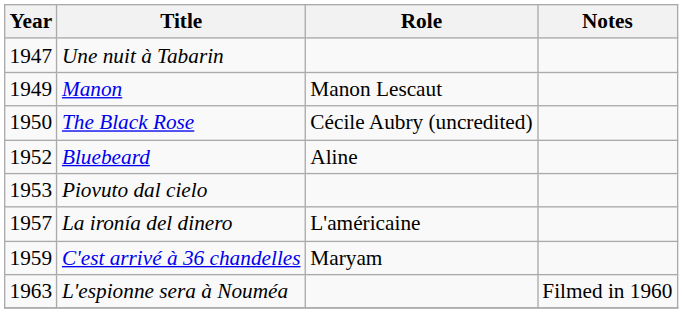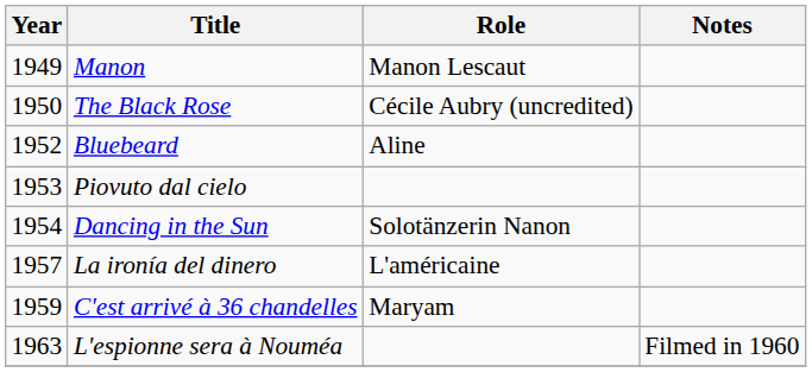- row: 1947 | Une nuit à Tabarin
+ row: 1954 | Dancing in the Sun | Solotänzerin Nanon
